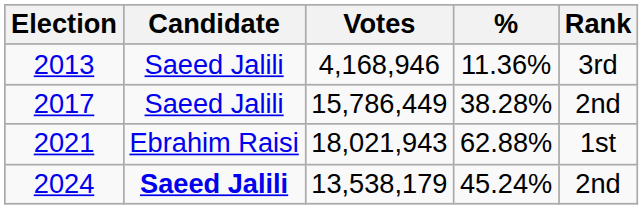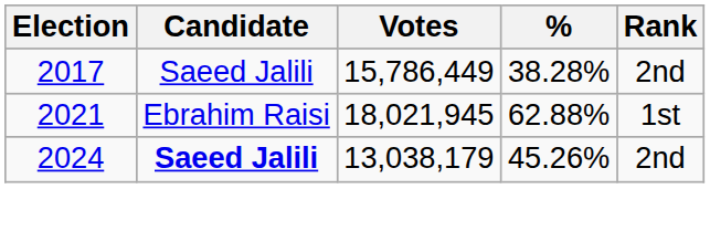- row: 2013 | Saeed Jalili | 4,168,946 | 11.36% | 3rd
2021 | Votes: 18,021,943 -> 18,021,945
2024 | Votes: 13,538,179 -> 13,038,179
2024 | %: 45.24% -> 45.26%
